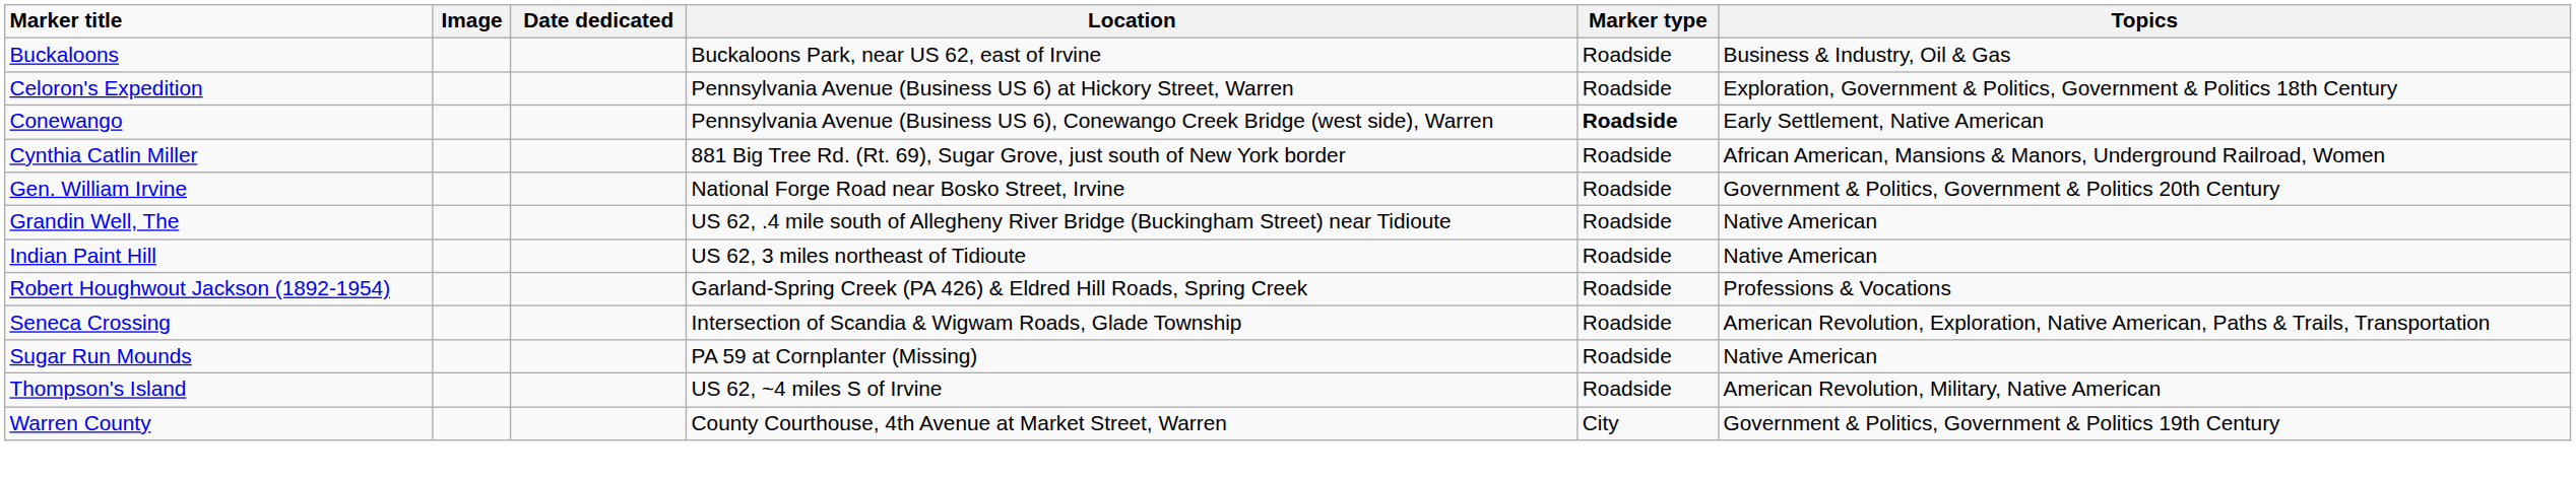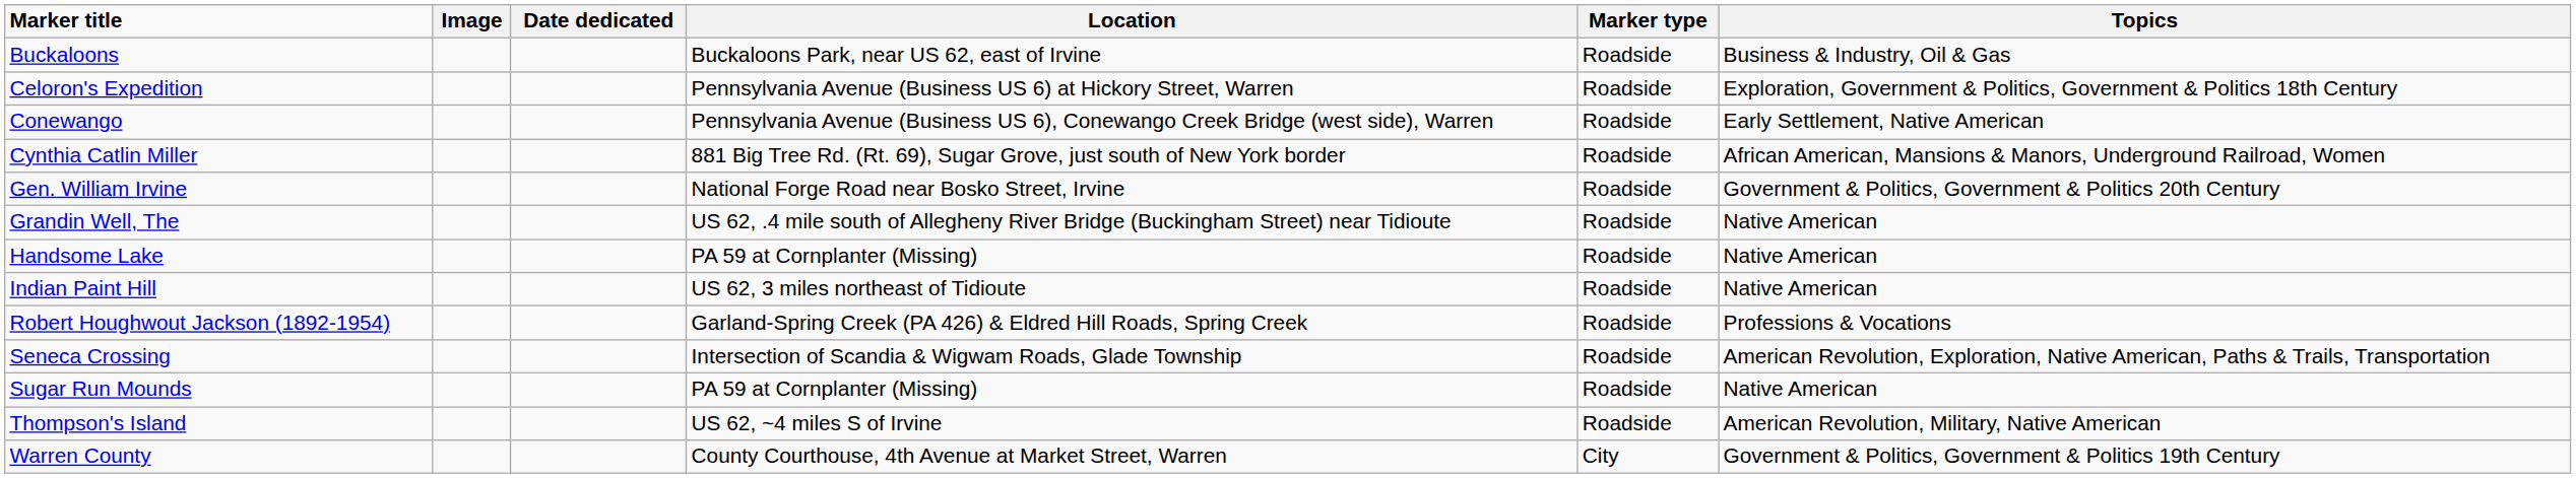Conewango | Marker type: bold -> normal
+ row: Handsome Lake | PA 59 at Cornplanter (Missing) | Roadside | Native American
